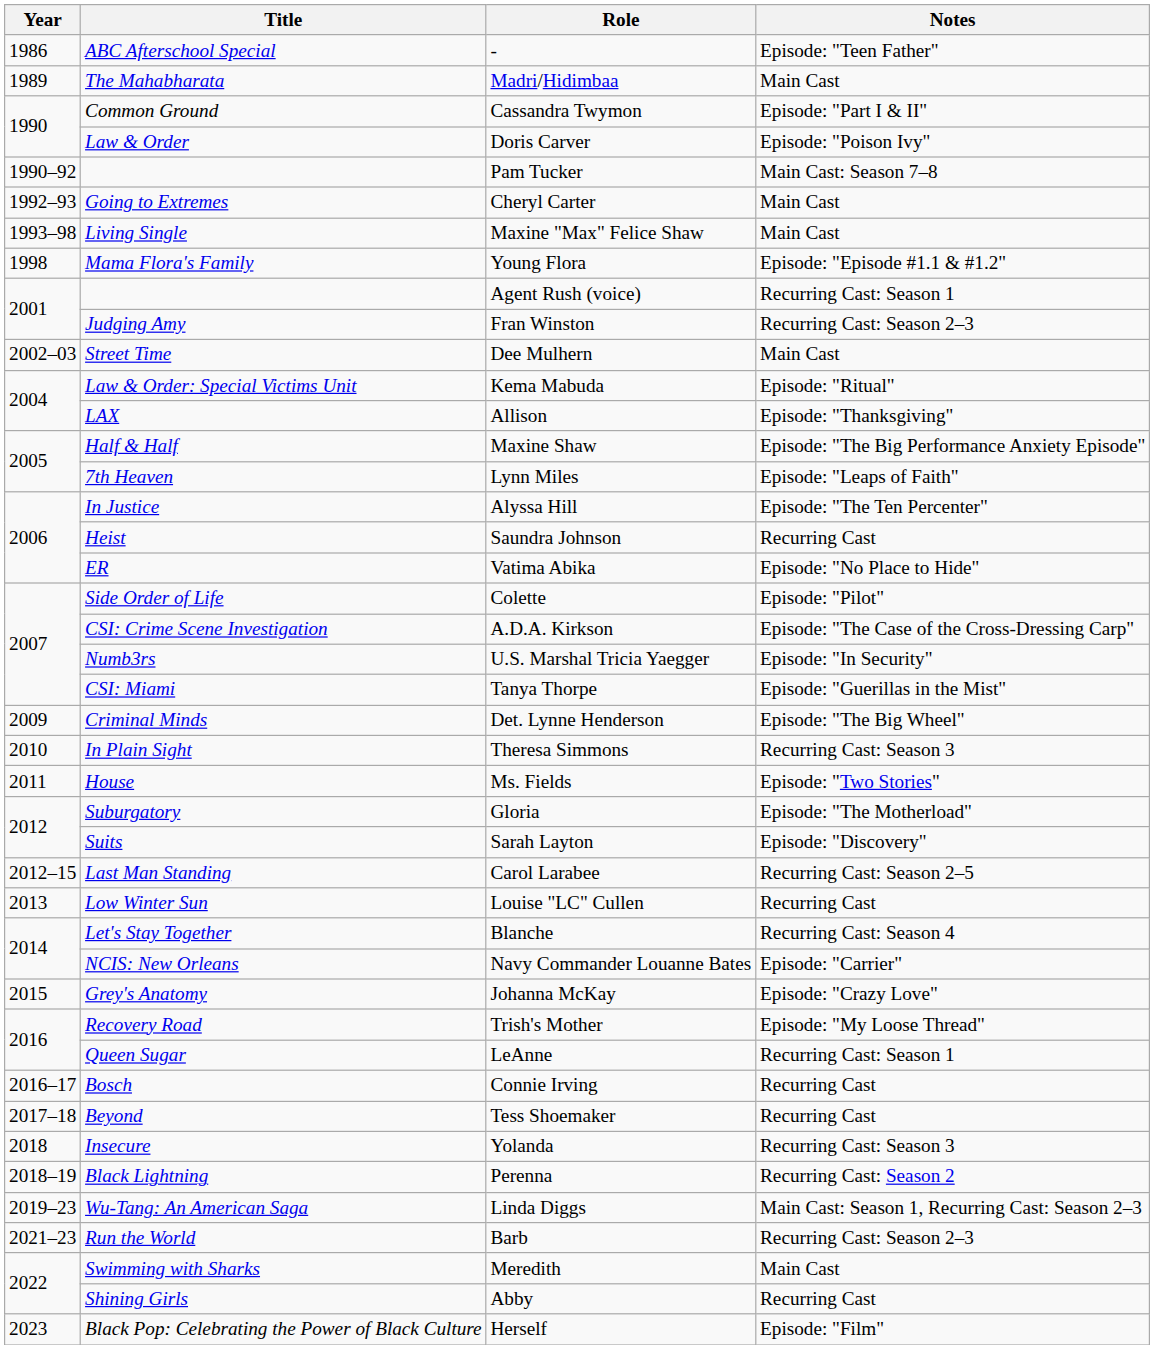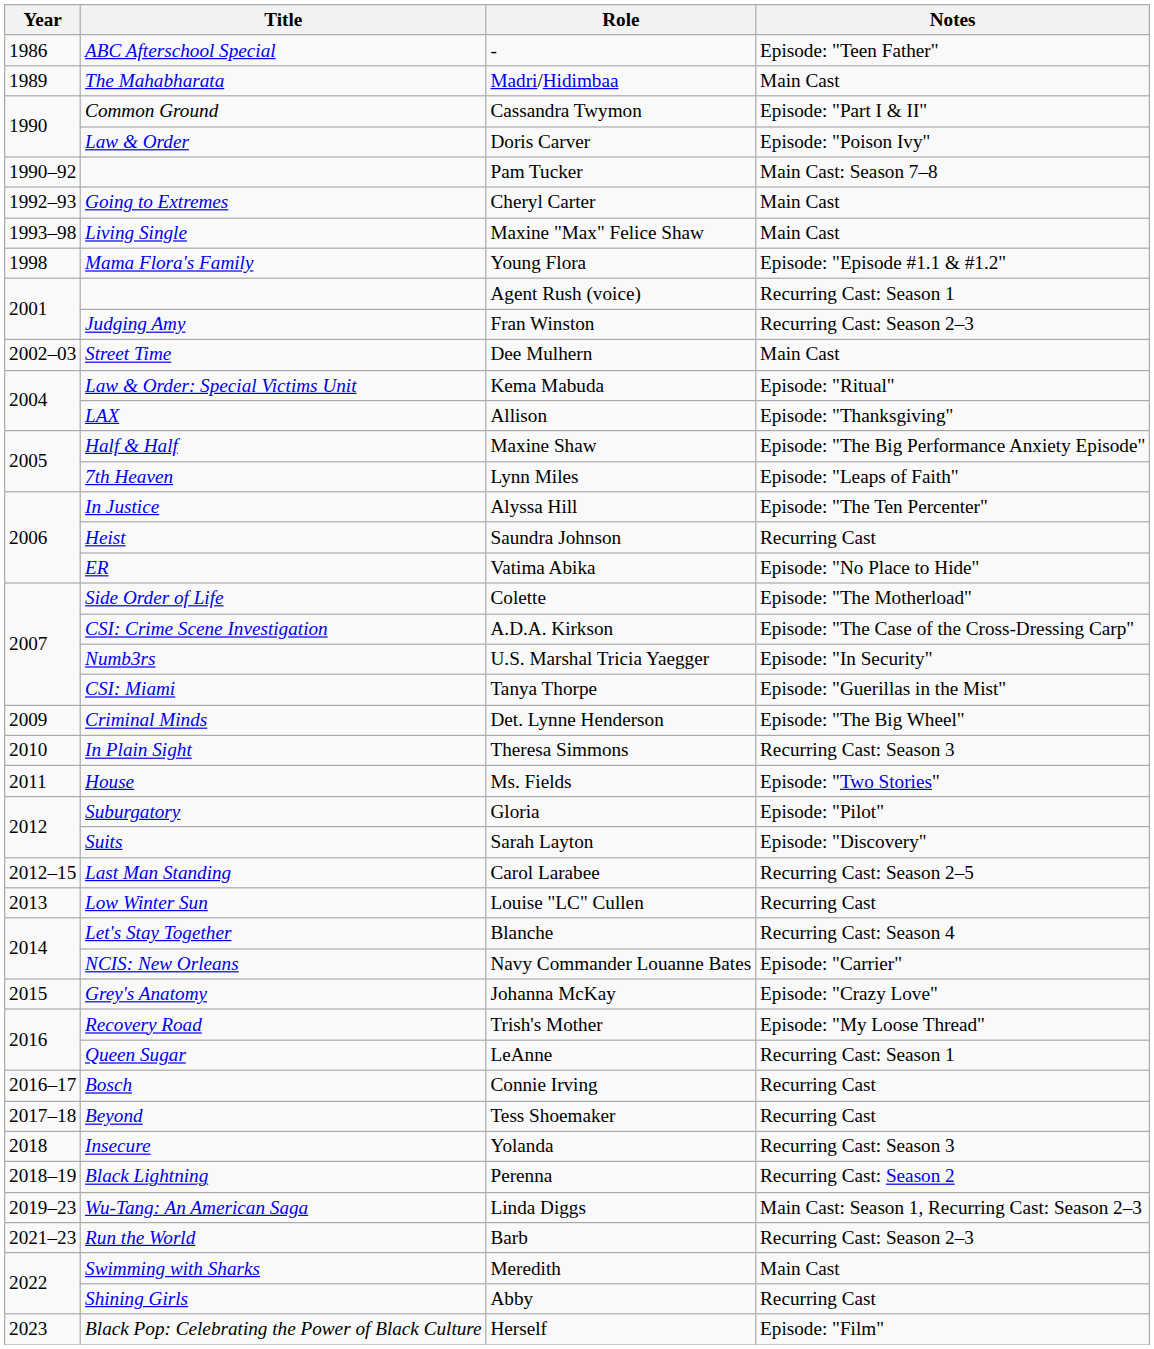Colette | Notes: Episode: "Pilot" -> Episode: "The Motherload"
Gloria | Notes: Episode: "The Motherload" -> Episode: "Pilot"
